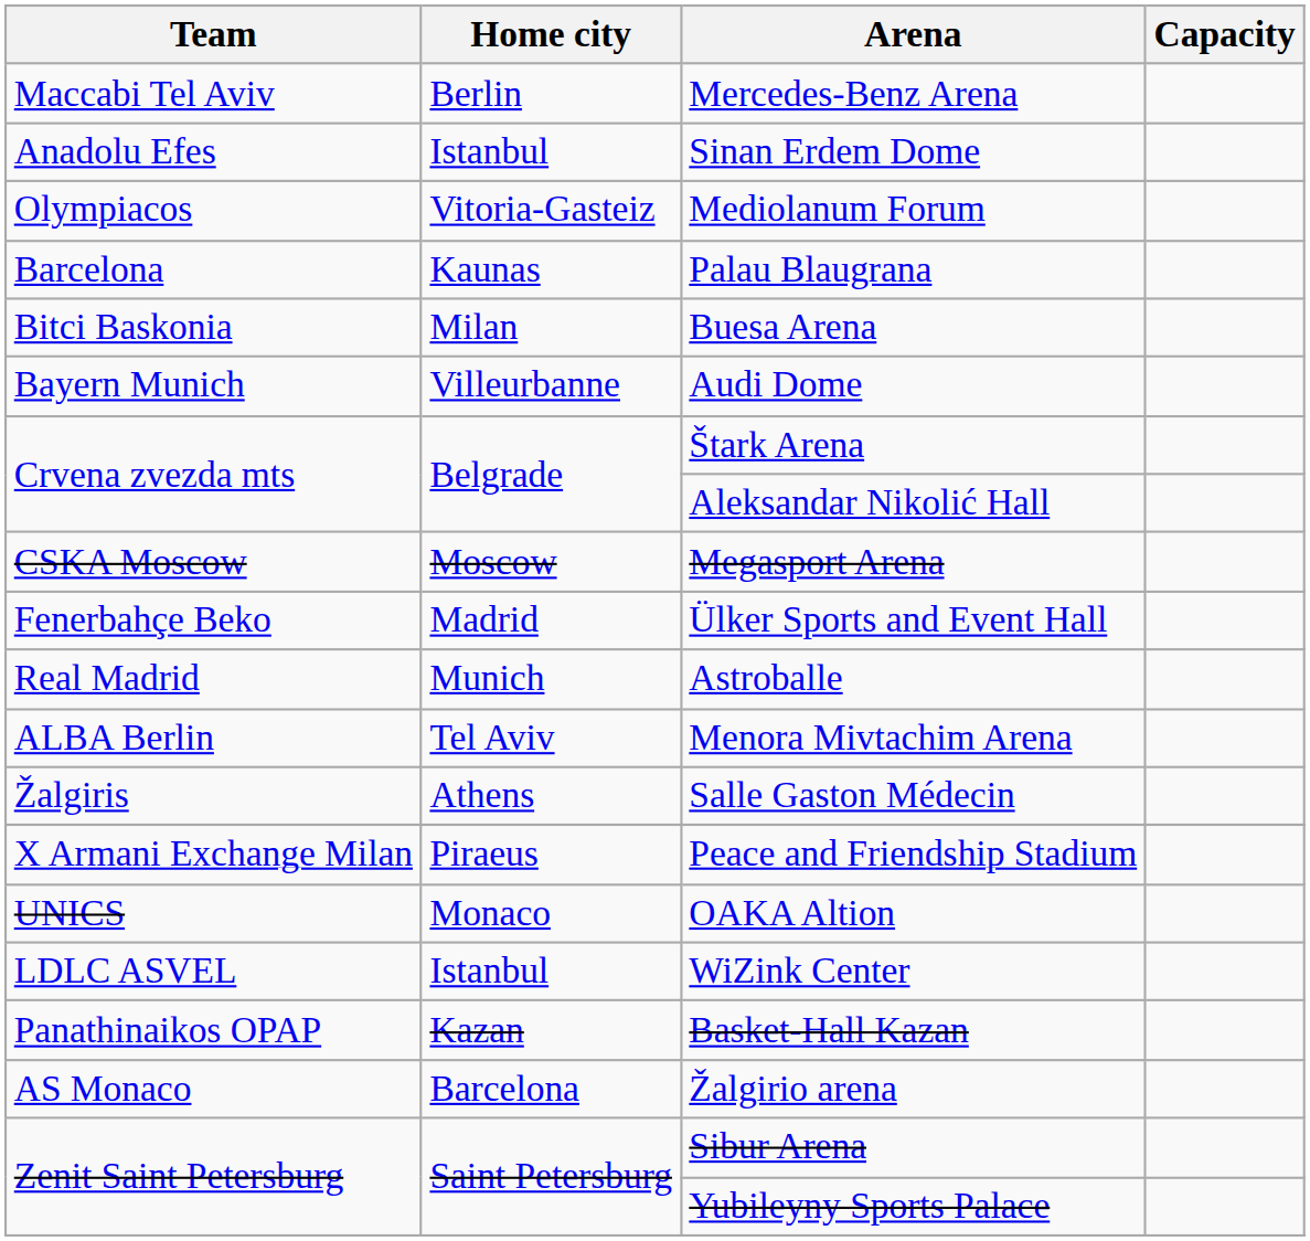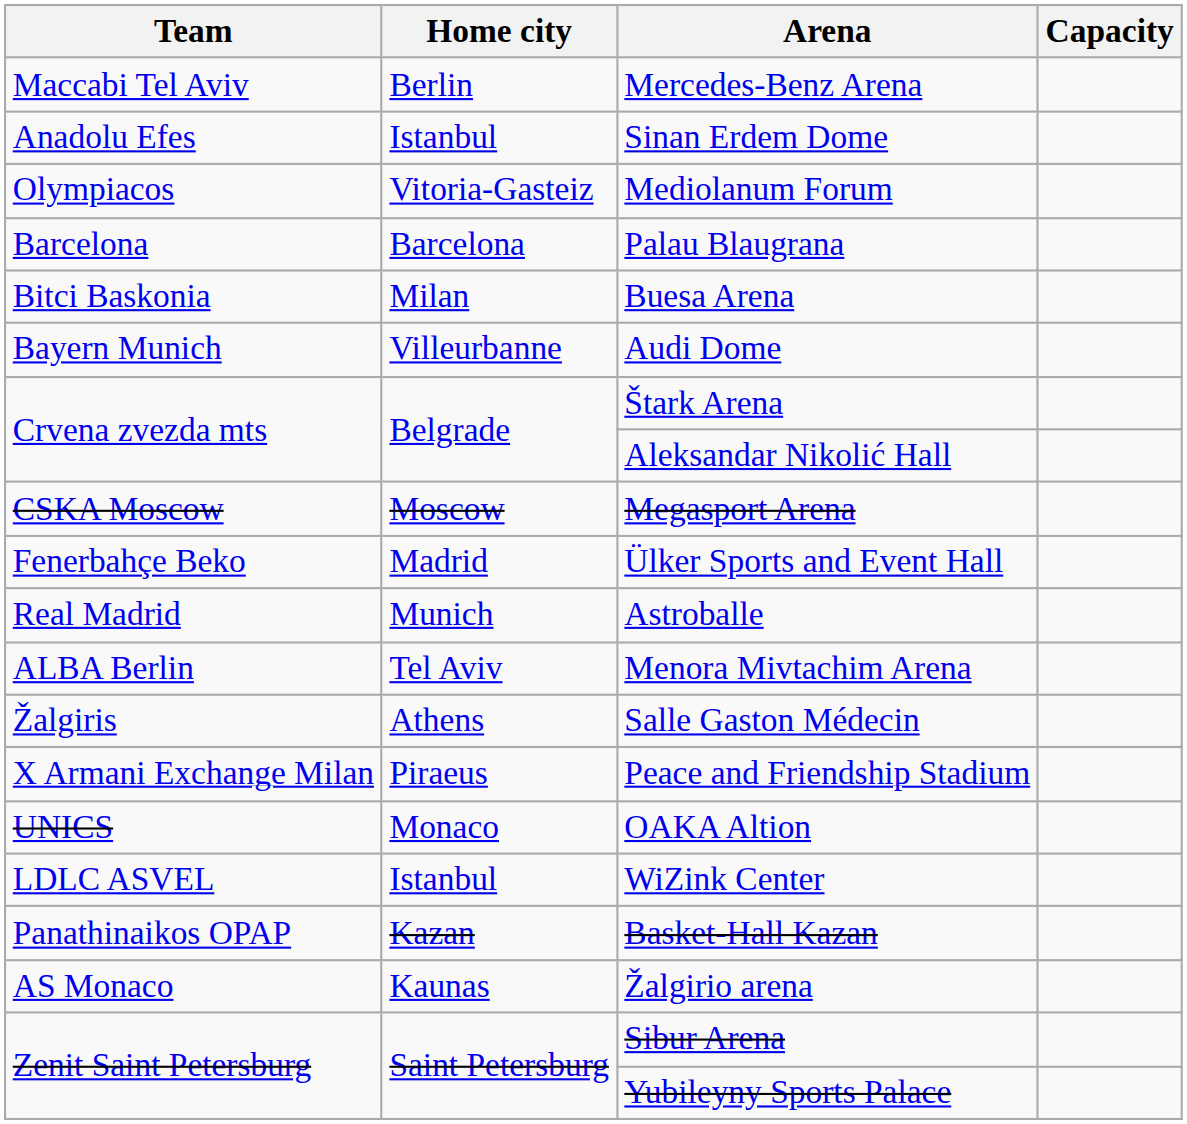Palau Blaugrana | Home city: Kaunas -> Barcelona
Žalgirio arena | Home city: Barcelona -> Kaunas
